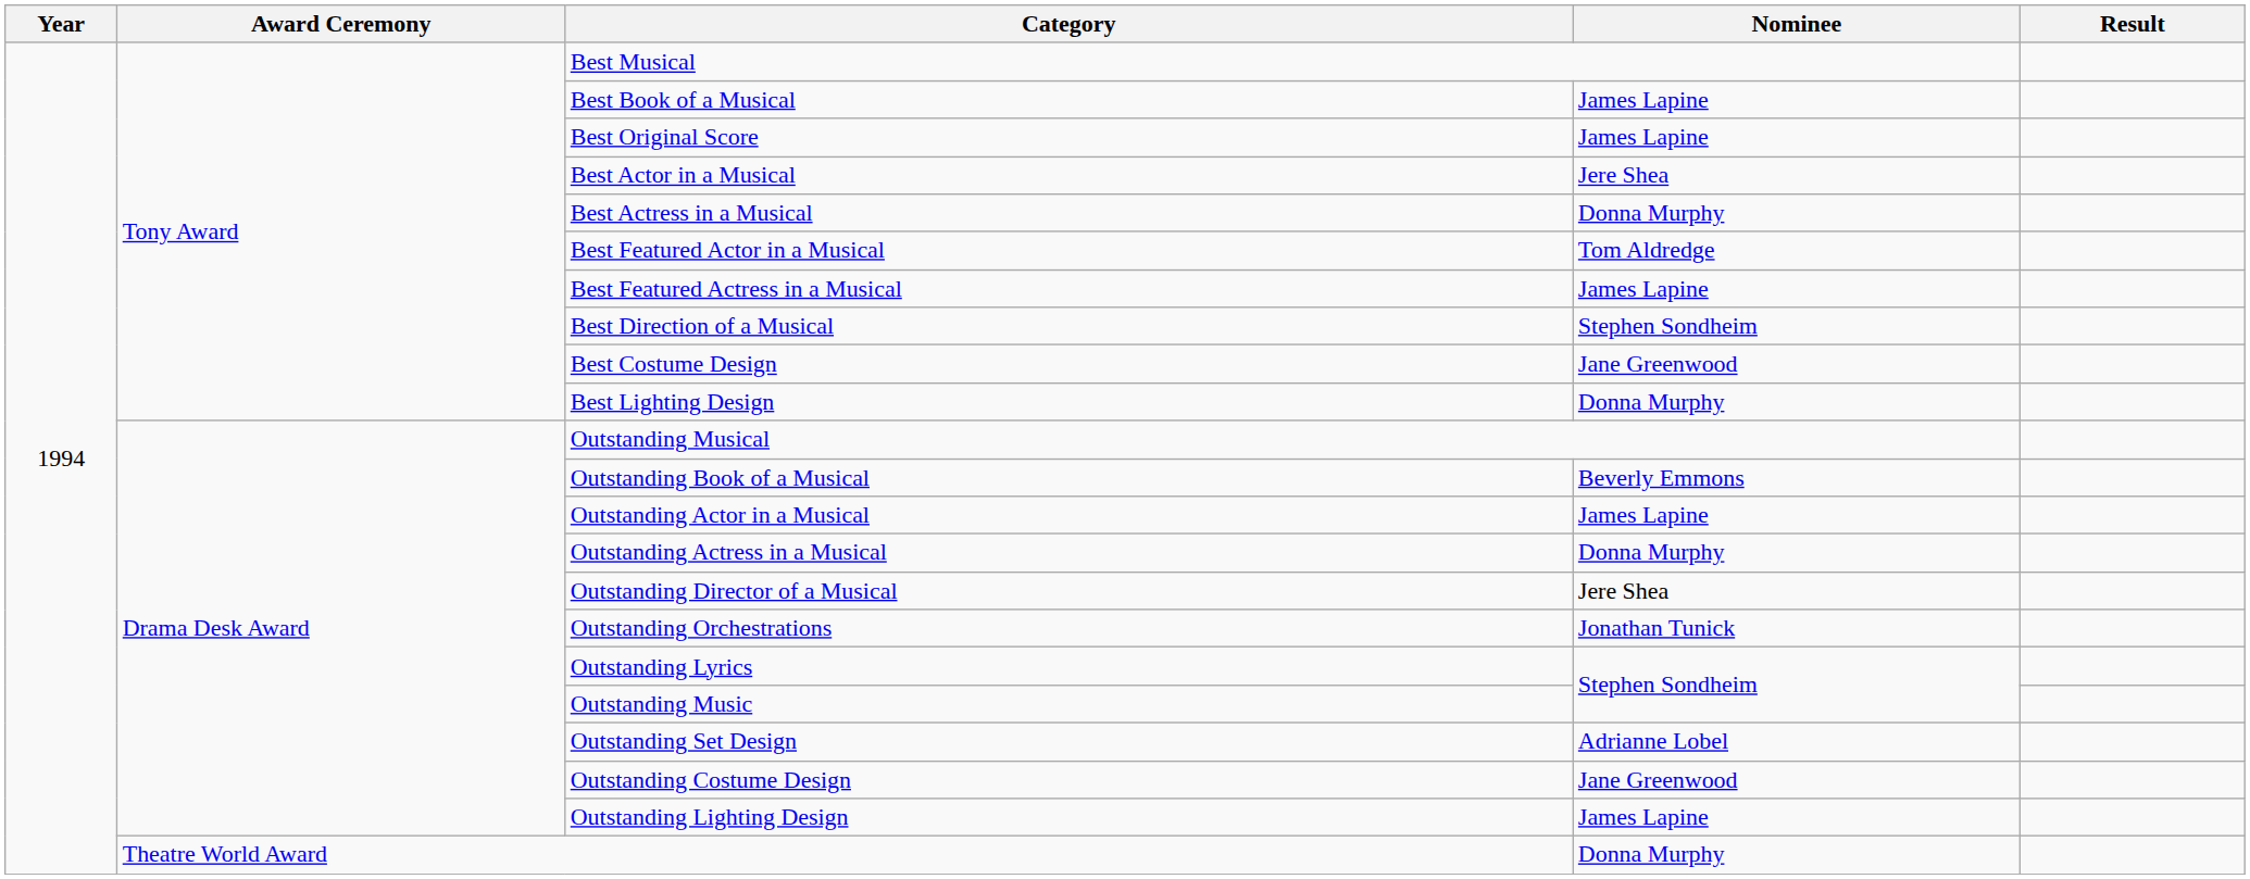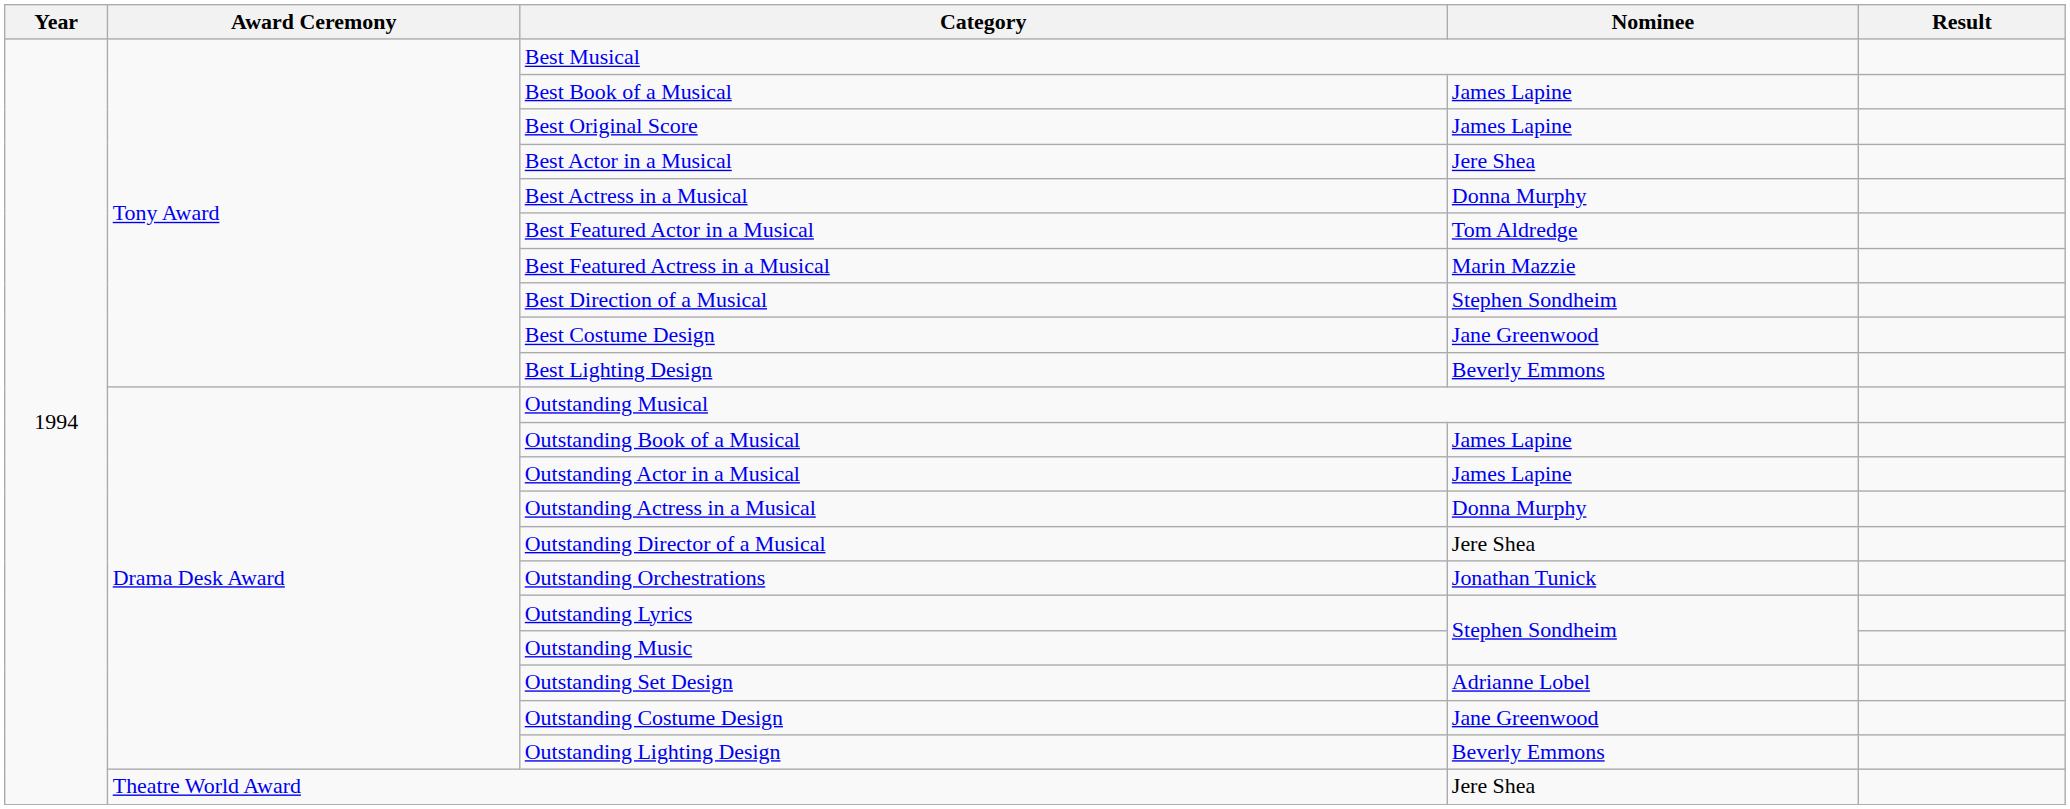Best Featured Actress in a Musical | Nominee: James Lapine -> Marin Mazzie
Best Lighting Design | Nominee: Donna Murphy -> Beverly Emmons
Outstanding Book of a Musical | Nominee: Beverly Emmons -> James Lapine
Outstanding Lighting Design | Nominee: James Lapine -> Beverly Emmons
Theatre World Award | Nominee: Donna Murphy -> Jere Shea
